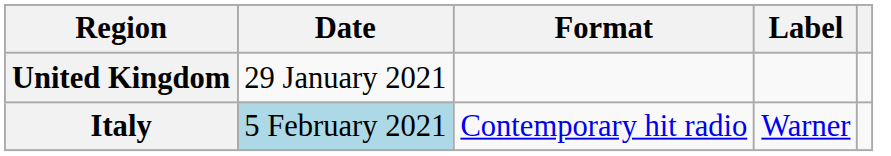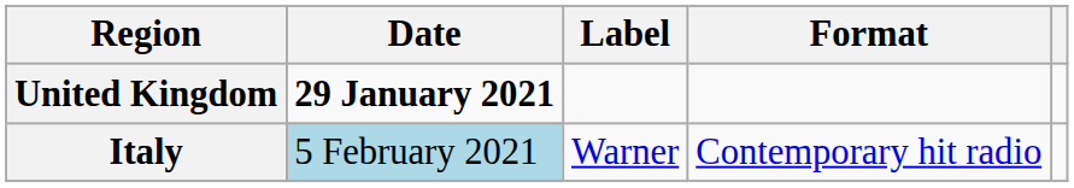columns swapped: Format <-> Label
United Kingdom | Date: normal -> bold
